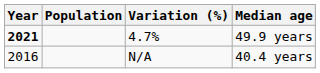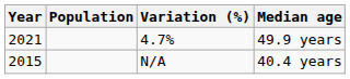4.7% | Year: bold -> normal
N/A | Year: 2016 -> 2015
